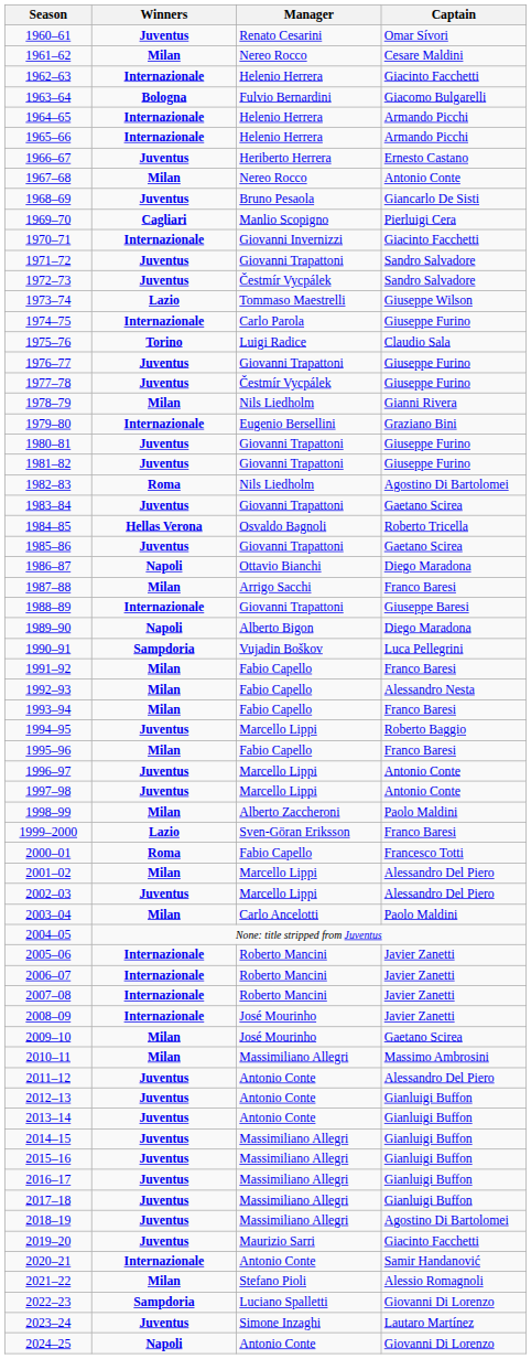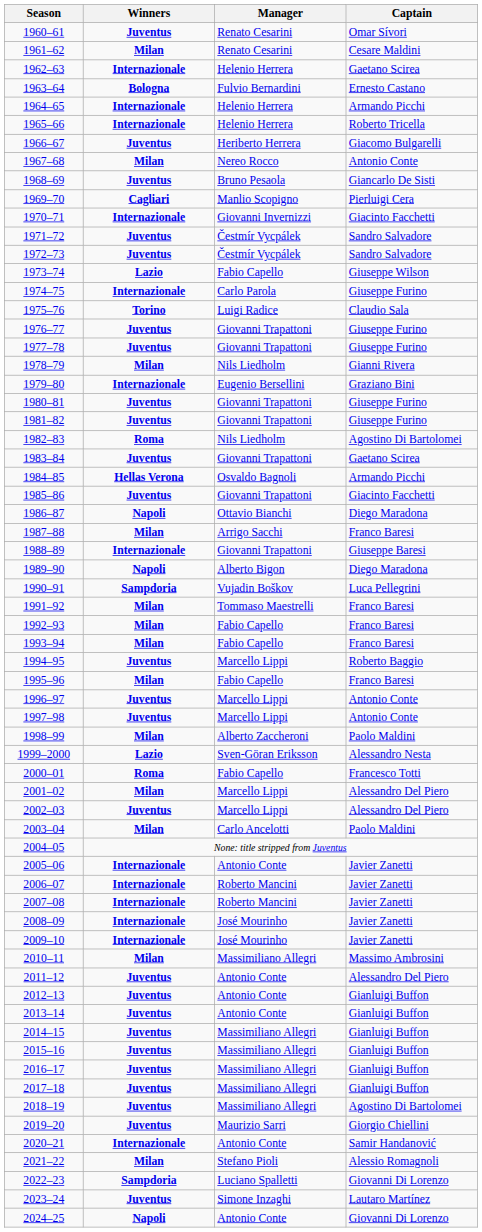1961–62 | Manager: Nereo Rocco -> Renato Cesarini
1962–63 | Captain: Giacinto Facchetti -> Gaetano Scirea
1963–64 | Captain: Giacomo Bulgarelli -> Ernesto Castano
1965–66 | Captain: Armando Picchi -> Roberto Tricella
1966–67 | Captain: Ernesto Castano -> Giacomo Bulgarelli
1971–72 | Manager: Giovanni Trapattoni -> Čestmír Vycpálek
1973–74 | Manager: Tommaso Maestrelli -> Fabio Capello
1977–78 | Manager: Čestmír Vycpálek -> Giovanni Trapattoni
1984–85 | Captain: Roberto Tricella -> Armando Picchi
1985–86 | Captain: Gaetano Scirea -> Giacinto Facchetti
1991–92 | Manager: Fabio Capello -> Tommaso Maestrelli
1992–93 | Captain: Alessandro Nesta -> Franco Baresi
1999–2000 | Captain: Franco Baresi -> Alessandro Nesta
2005–06 | Manager: Roberto Mancini -> Antonio Conte
2009–10 | Winners: Milan -> Internazionale
2009–10 | Captain: Gaetano Scirea -> Javier Zanetti
2019–20 | Captain: Giacinto Facchetti -> Giorgio Chiellini
